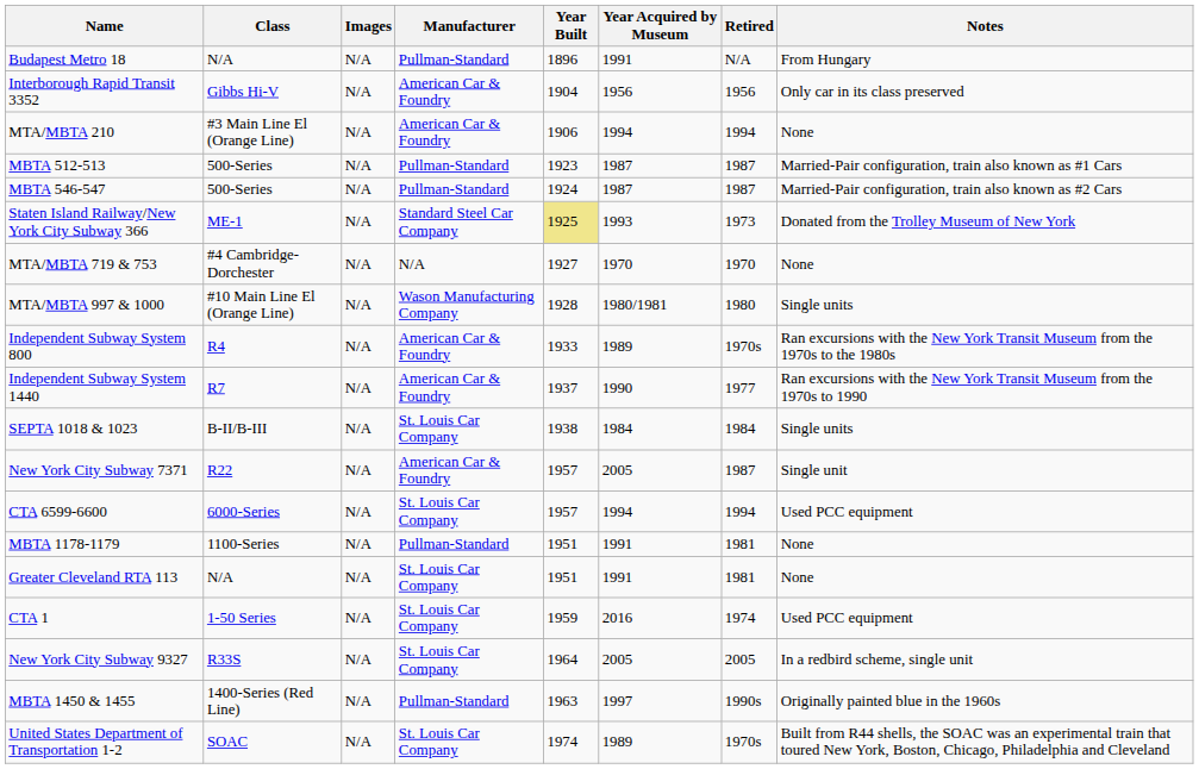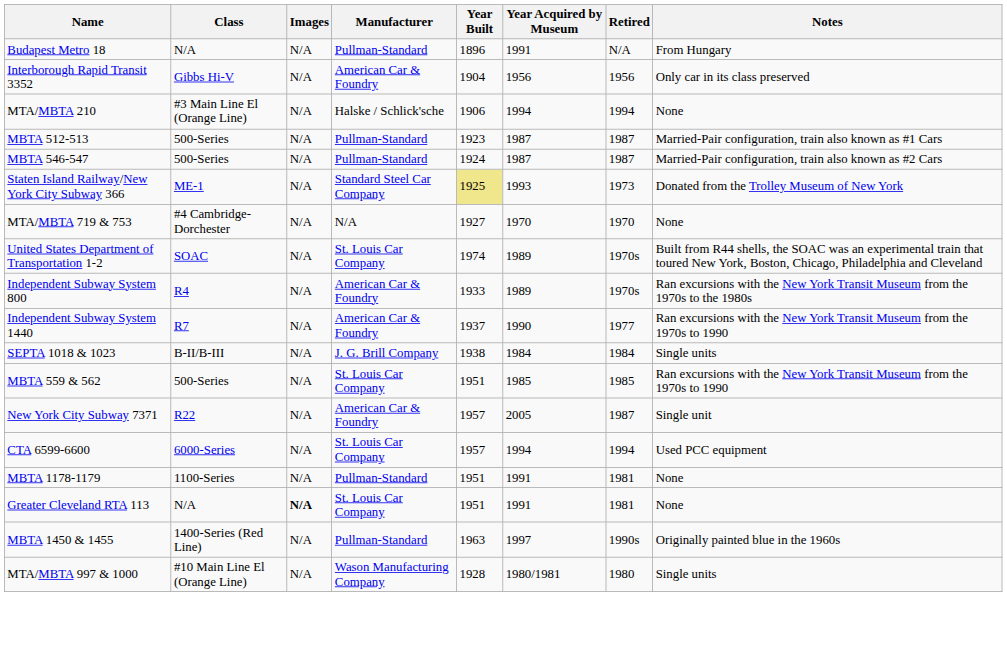MTA/MBTA 210 | Manufacturer: American Car & Foundry -> Halske / Schlick'sche
rows swapped: MTA/MBTA 997 & 1000 <-> United States Department of Transportation 1-2
SEPTA 1018 & 1023 | Manufacturer: St. Louis Car Company -> J. G. Brill Company
+ row: MBTA 559 & 562 | 500-Series | N/A | St. Louis Car Company | 1951 | 1985 | 1985 | Ran excursions with the New York Transit Museum from the 1970s to 1990
Greater Cleveland RTA 113 | Images: normal -> bold
- row: CTA 1 | 1-50 Series | N/A | St. Louis Car Company | 1959 | 2016 | 1974 | Used PCC equipment
- row: New York City Subway 9327 | R33S | N/A | St. Louis Car Company | 1964 | 2005 | 2005 | In a redbird scheme, single unit
